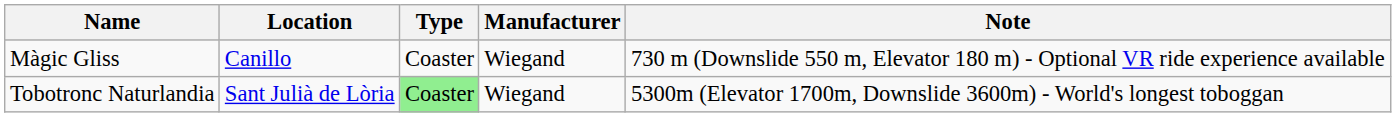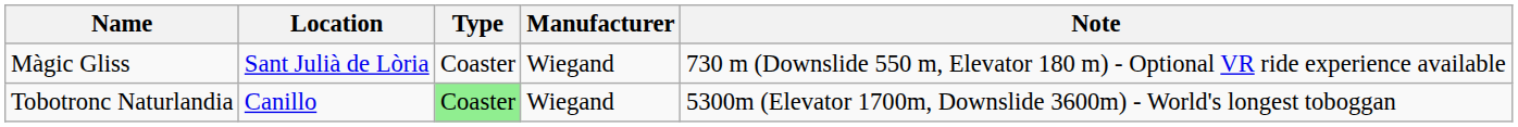Màgic Gliss | Location: Canillo -> Sant Julià de Lòria
Tobotronc Naturlandia | Location: Sant Julià de Lòria -> Canillo
